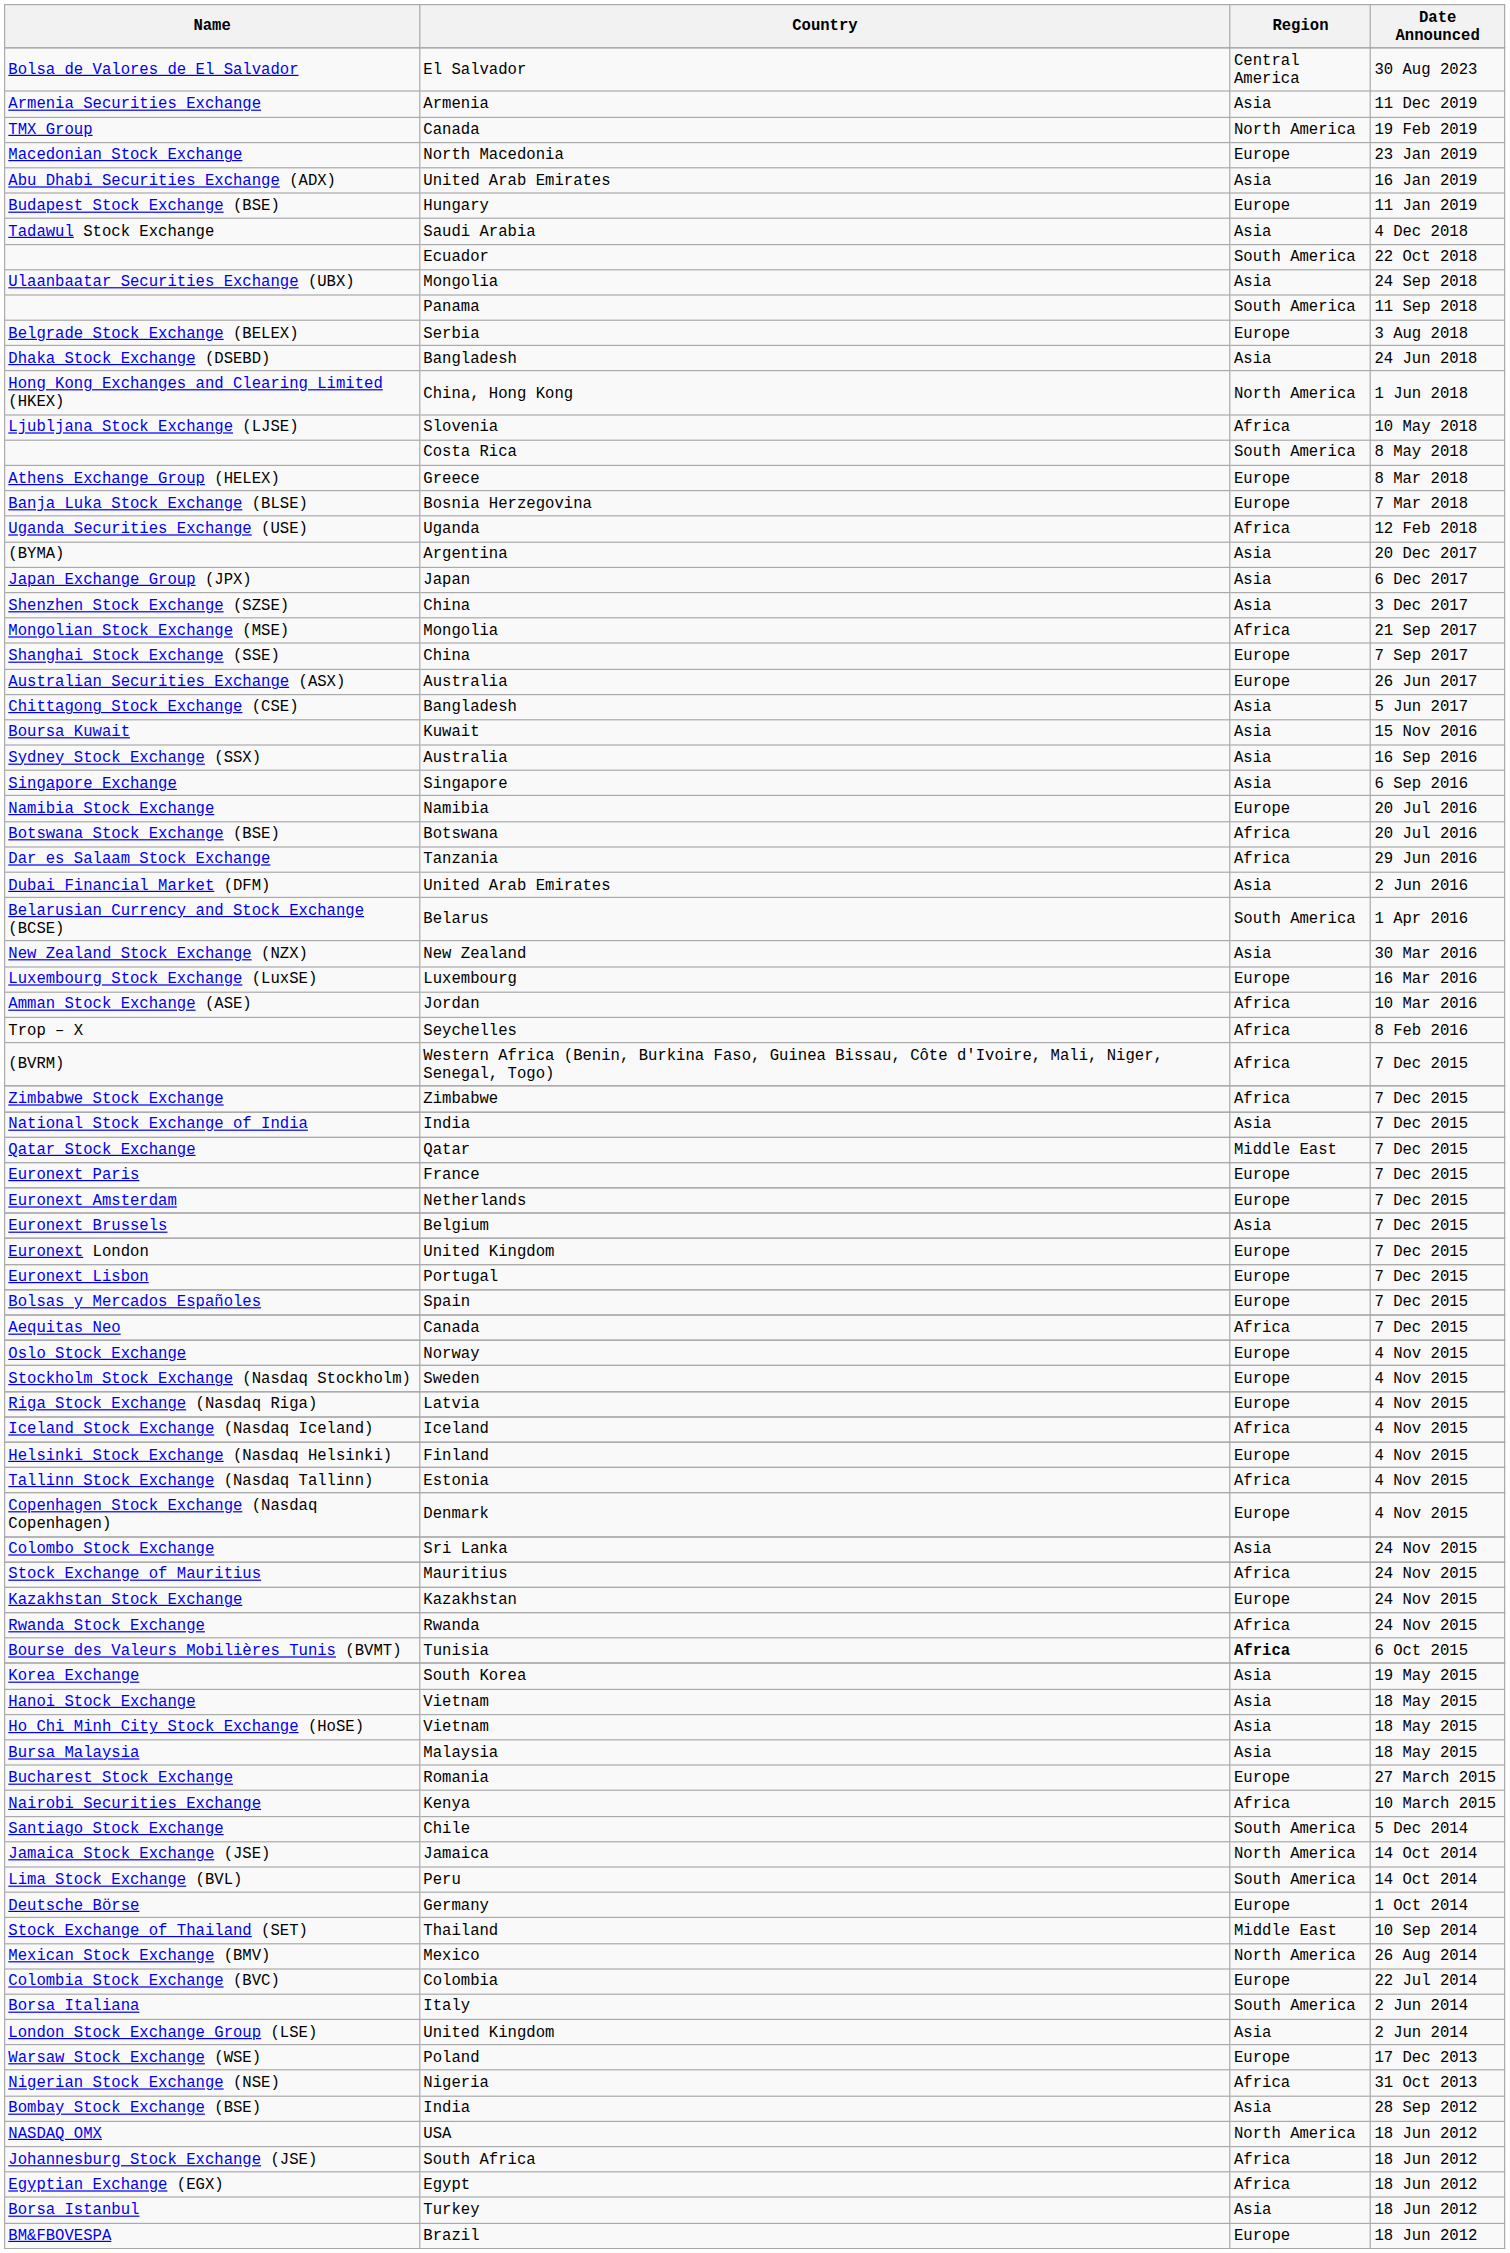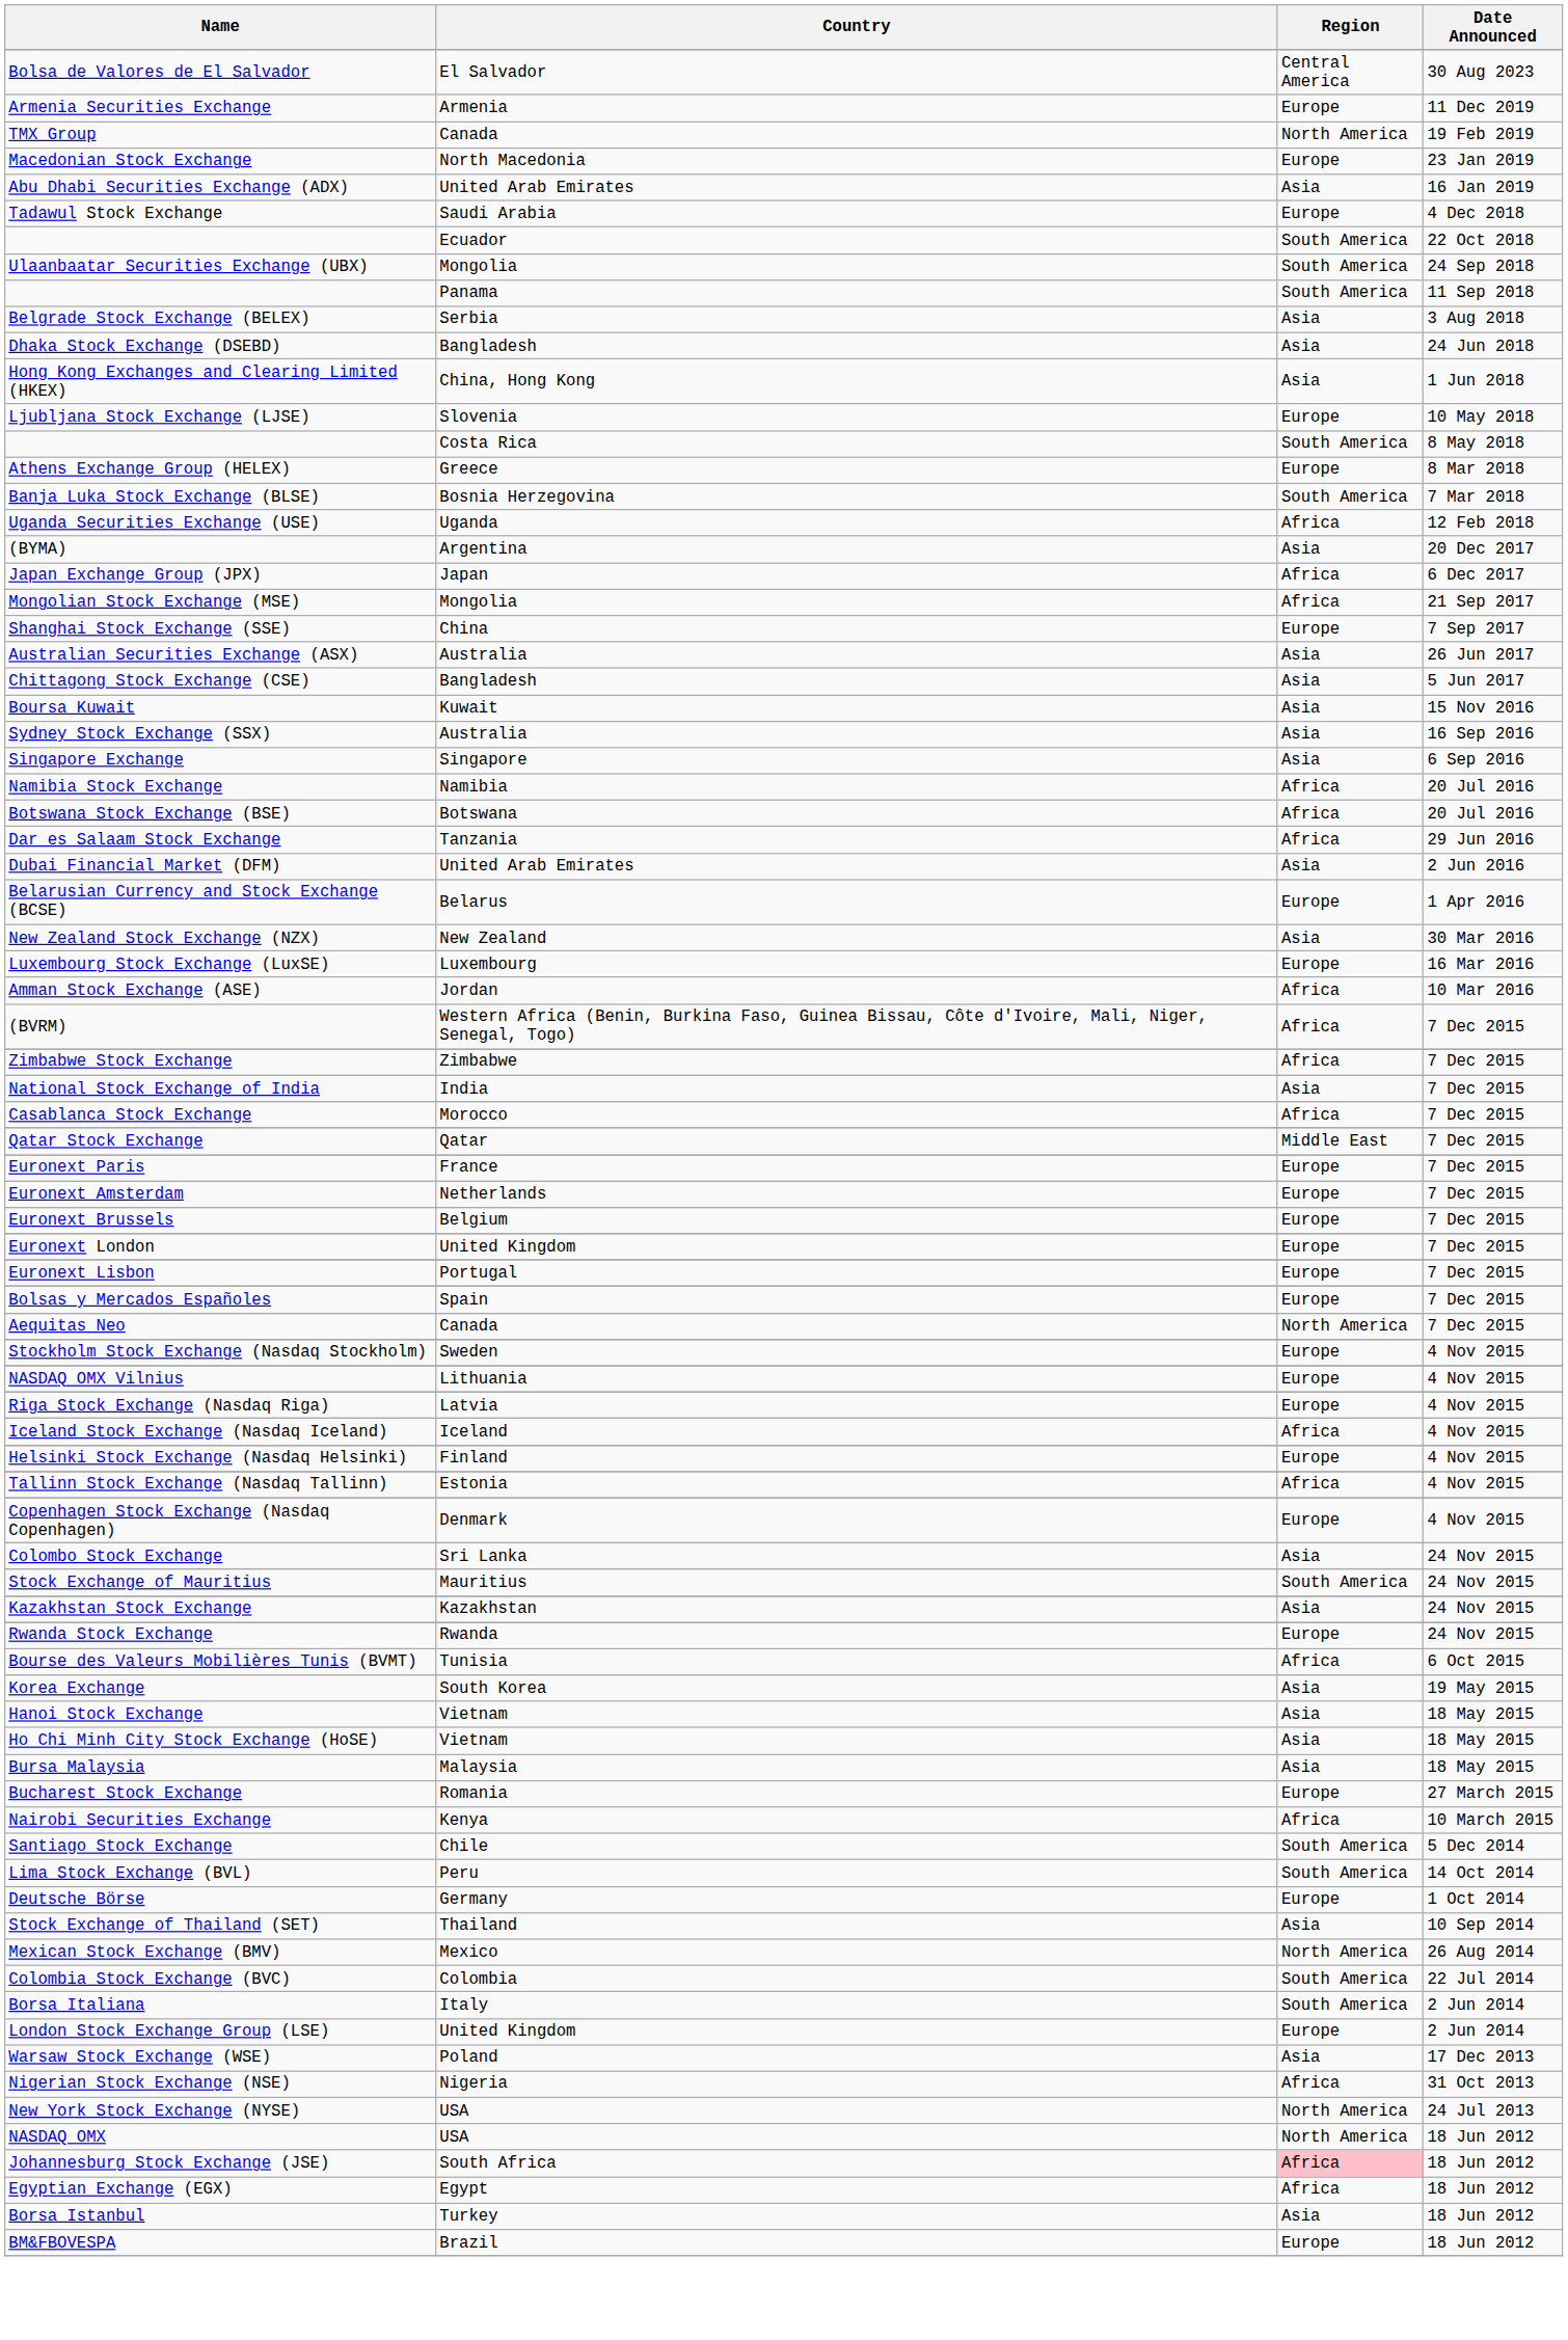Armenia Securities Exchange | Region: Asia -> Europe
- row: Budapest Stock Exchange (BSE) | Hungary | Europe | 11 Jan 2019
Tadawul Stock Exchange | Region: Asia -> Europe
Ulaanbaatar Securities Exchange (UBX) | Region: Asia -> South America
Belgrade Stock Exchange (BELEX) | Region: Europe -> Asia
Hong Kong Exchanges and Clearing Limited (HKEX) | Region: North America -> Asia
Ljubljana Stock Exchange (LJSE) | Region: Africa -> Europe
Banja Luka Stock Exchange (BLSE) | Region: Europe -> South America
Japan Exchange Group (JPX) | Region: Asia -> Africa
- row: Shenzhen Stock Exchange (SZSE) | China | Asia | 3 Dec 2017
Australian Securities Exchange (ASX) | Region: Europe -> Asia
Namibia Stock Exchange | Region: Europe -> Africa
Belarusian Currency and Stock Exchange (BCSE) | Region: South America -> Europe
- row: Trop – X | Seychelles | Africa | 8 Feb 2016
+ row: Casablanca Stock Exchange | Morocco | Africa | 7 Dec 2015
Euronext Brussels | Region: Asia -> Europe
Aequitas Neo | Region: Africa -> North America
- row: Oslo Stock Exchange | Norway | Europe | 4 Nov 2015
+ row: NASDAQ OMX Vilnius | Lithuania | Europe | 4 Nov 2015
Stock Exchange of Mauritius | Region: Africa -> South America
Kazakhstan Stock Exchange | Region: Europe -> Asia
Rwanda Stock Exchange | Region: Africa -> Europe
Bourse des Valeurs Mobilières Tunis (BVMT) | Region: bold -> normal
- row: Jamaica Stock Exchange (JSE) | Jamaica | North America | 14 Oct 2014
Stock Exchange of Thailand (SET) | Region: Middle East -> Asia
Colombia Stock Exchange (BVC) | Region: Europe -> South America
London Stock Exchange Group (LSE) | Region: Asia -> Europe
Warsaw Stock Exchange (WSE) | Region: Europe -> Asia
+ row: New York Stock Exchange (NYSE) | USA | North America | 24 Jul 2013
- row: Bombay Stock Exchange (BSE) | India | Asia | 28 Sep 2012
Johannesburg Stock Exchange (JSE) | Region: no background -> pink background
